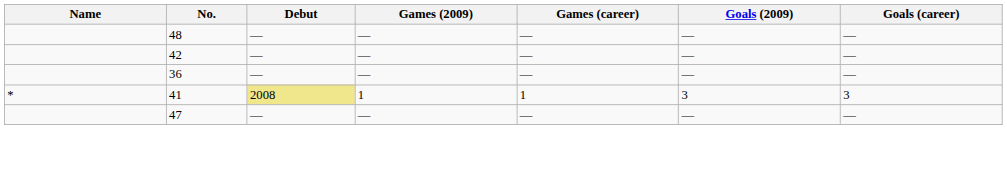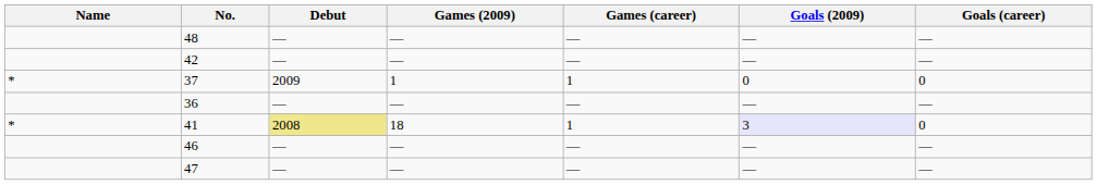+ row: * | 37 | 2009 | 1 | 1 | 0 | 0
41 | Games (2009): 1 -> 18
41 | Goals (2009): no background -> lavender background
41 | Goals (career): 3 -> 0
+ row: 46 | — | — | — | — | —
